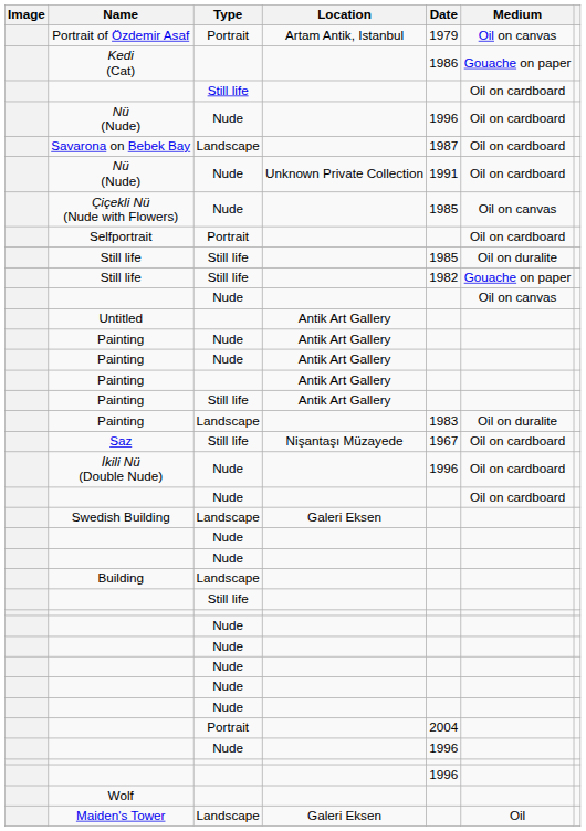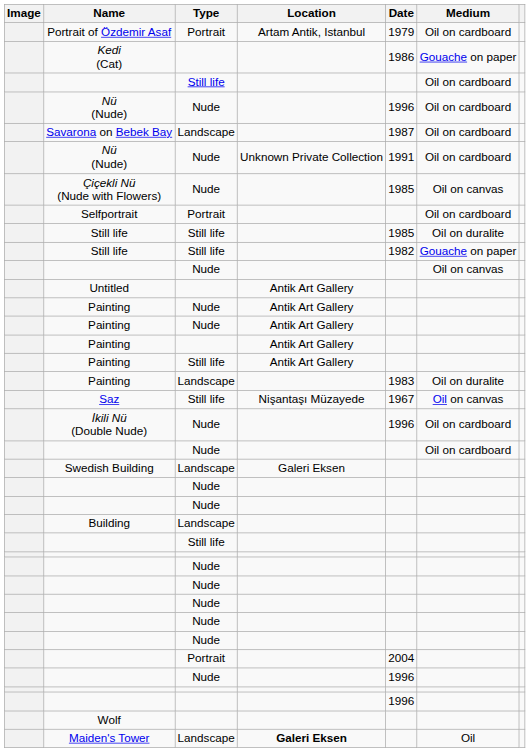Portrait of Özdemir Asaf | Medium: Oil on canvas -> Oil on cardboard
Saz | Medium: Oil on cardboard -> Oil on canvas
Maiden's Tower | Location: normal -> bold
